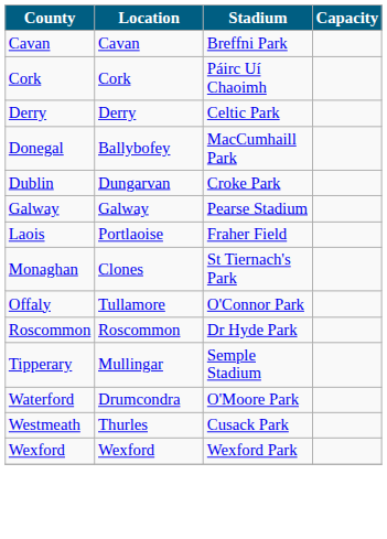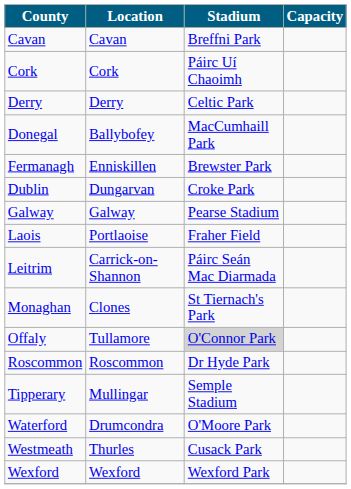+ row: Fermanagh | Enniskillen | Brewster Park
+ row: Leitrim | Carrick-on-Shannon | Páirc Seán Mac Diarmada
Offaly | Stadium: no background -> lightgrey background
